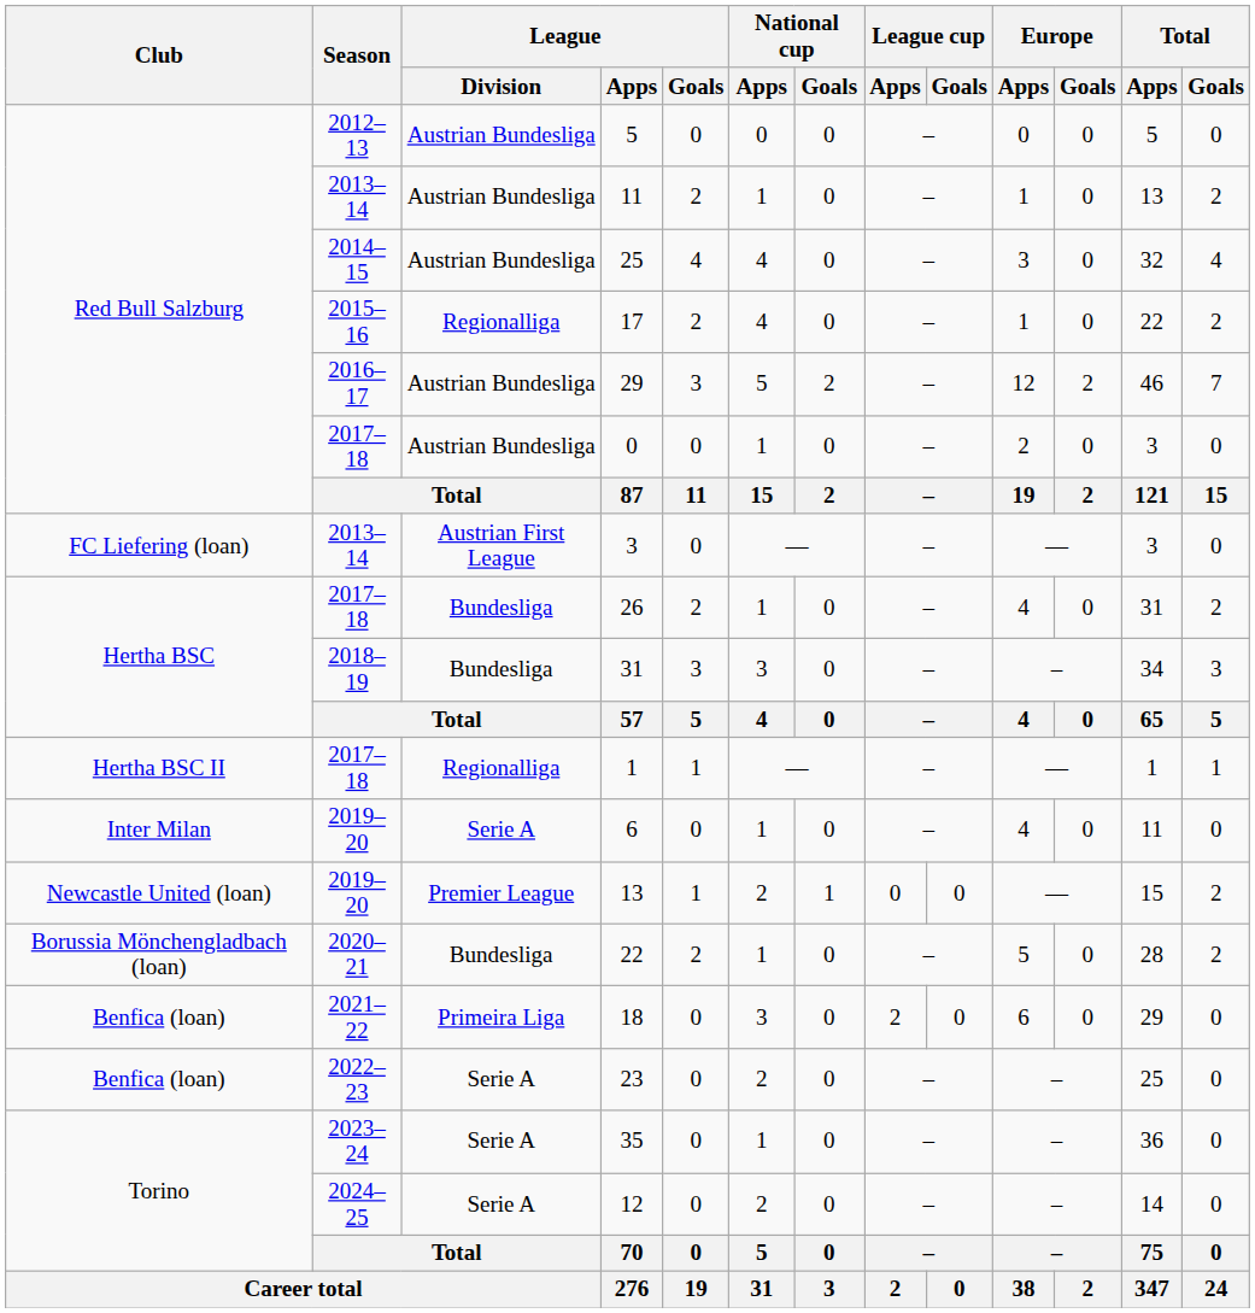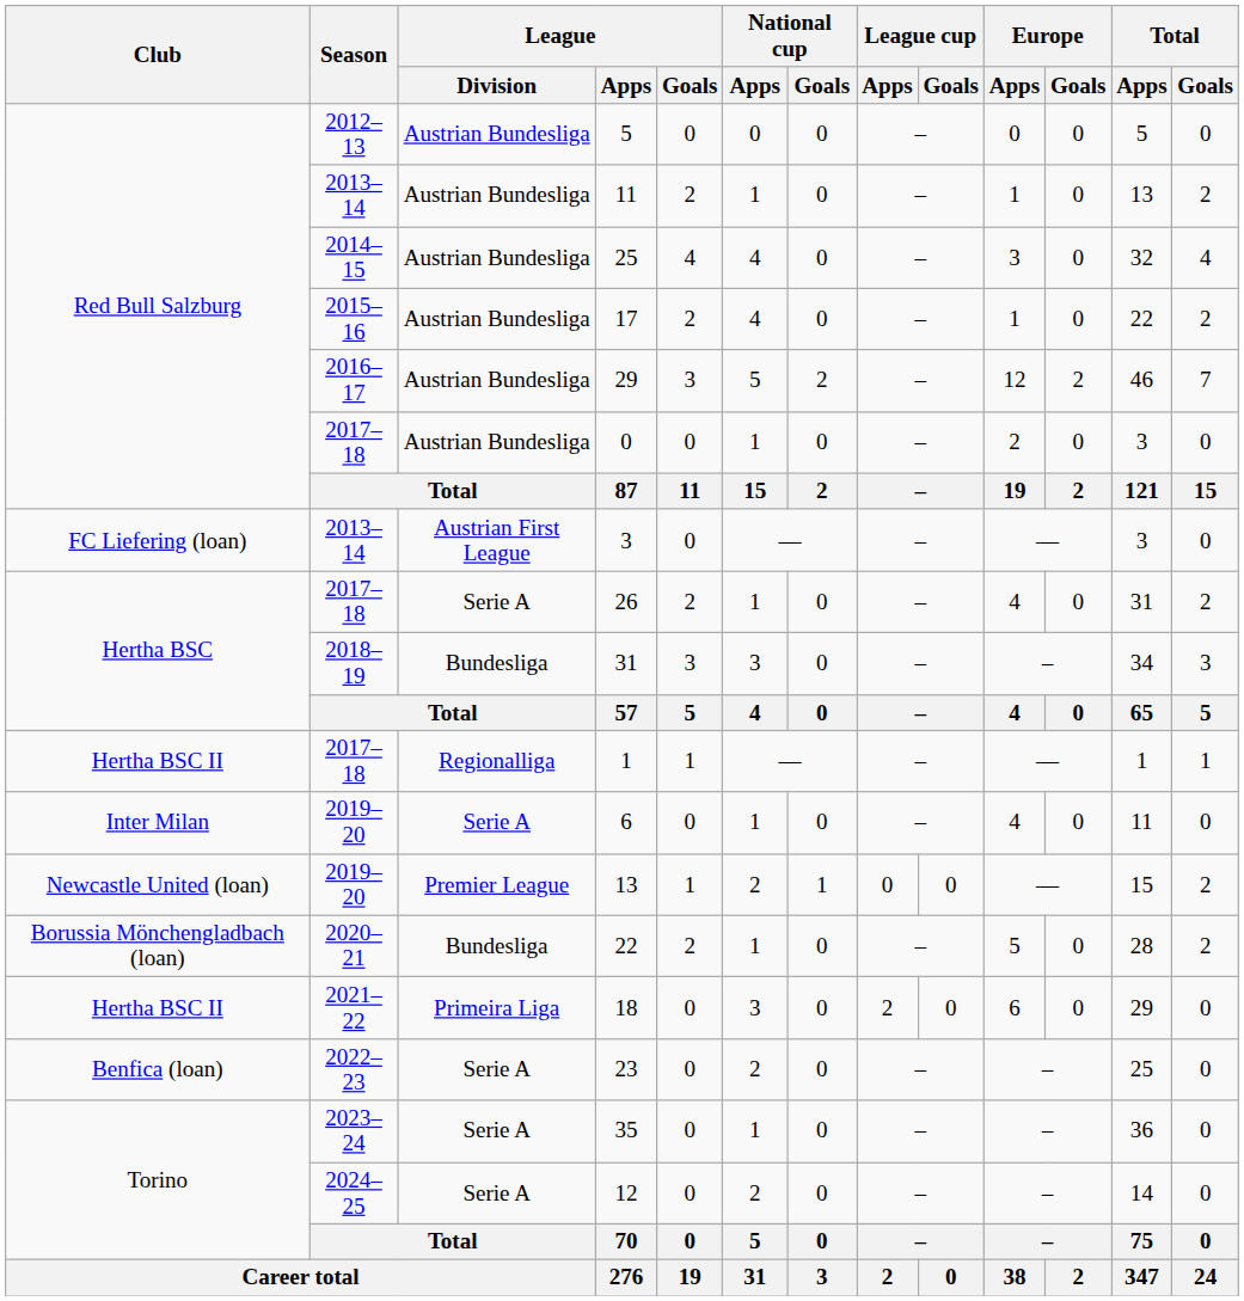17 | League / Division: Regionalliga -> Austrian Bundesliga
26 | League / Division: Bundesliga -> Serie A
18 | Club: Benfica (loan) -> Hertha BSC II
